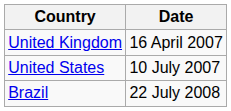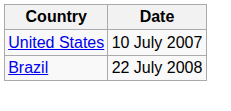- row: United Kingdom | 16 April 2007
